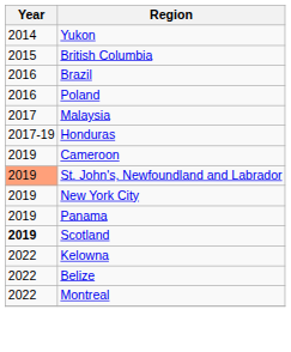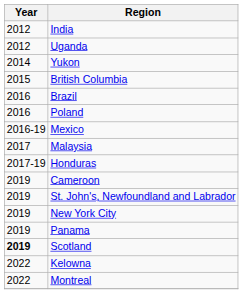+ row: 2012 | India
+ row: 2012 | Uganda
+ row: 2016-19 | Mexico
St. John's, Newfoundland and Labrador | Year: lightsalmon background -> no background
- row: 2022 | Belize
